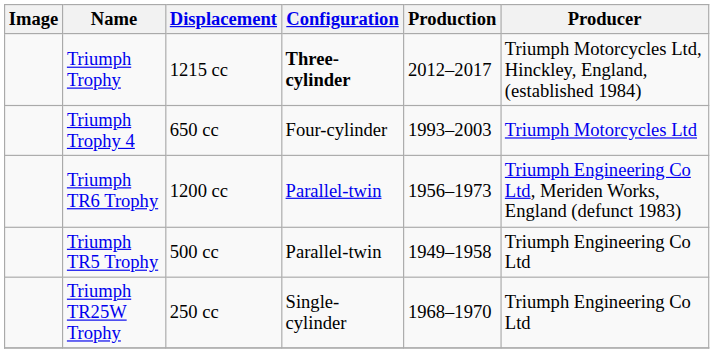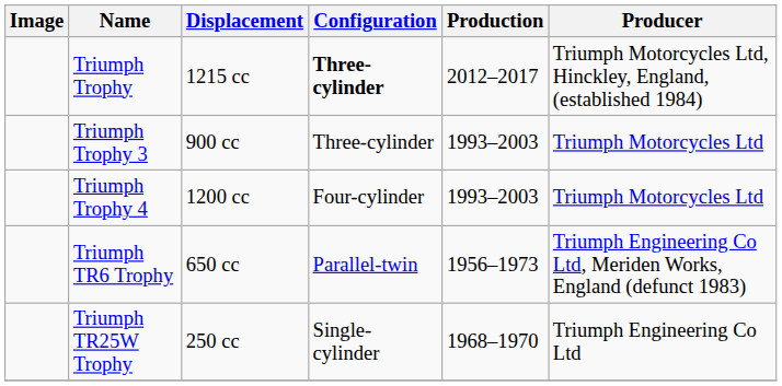+ row: Triumph Trophy 3 | 900 cc | Three-cylinder | 1993–2003 | Triumph Motorcycles Ltd
Triumph Trophy 4 | Displacement: 650 cc -> 1200 cc
Triumph TR6 Trophy | Displacement: 1200 cc -> 650 cc
- row: Triumph TR5 Trophy | 500 cc | Parallel-twin | 1949–1958 | Triumph Engineering Co Ltd
